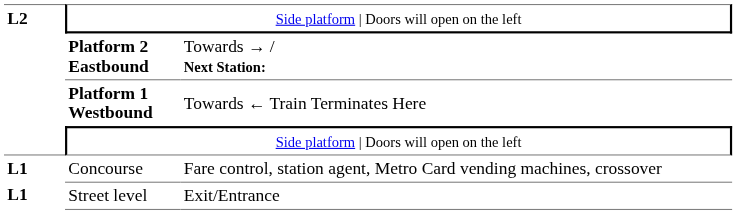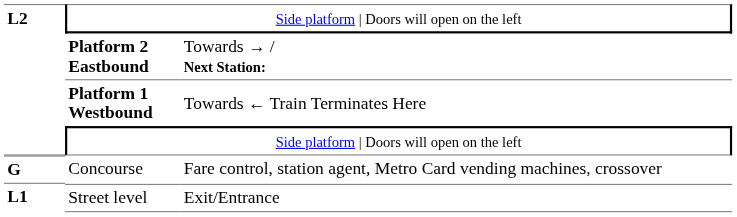Concourse | column 1: L1 -> G
